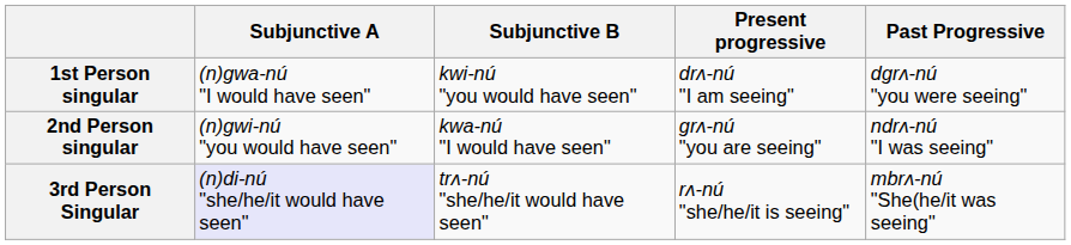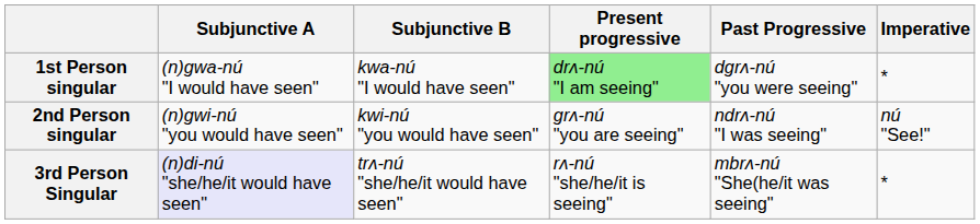+ column: Imperative | * | nú "See!" | *
1st Person singular | Subjunctive B: kwi-nú "you would have seen" -> kwa-nú "I would have seen"
1st Person singular | Present progressive: no background -> lightgreen background
2nd Person singular | Subjunctive B: kwa-nú "I would have seen" -> kwi-nú "you would have seen"
